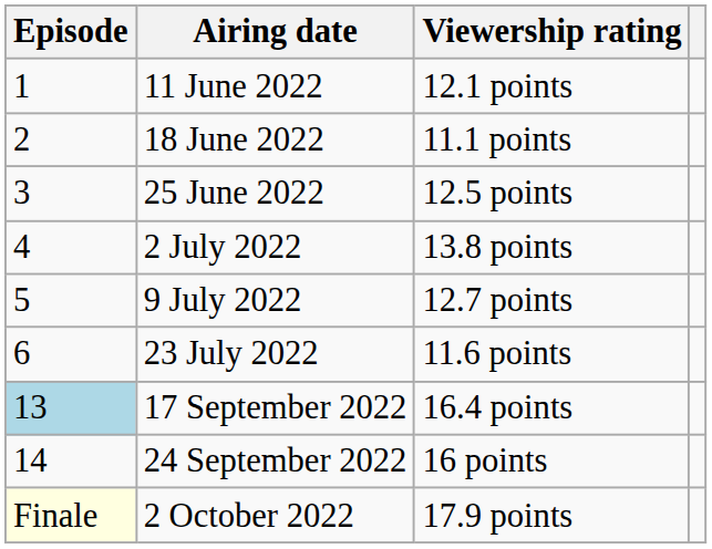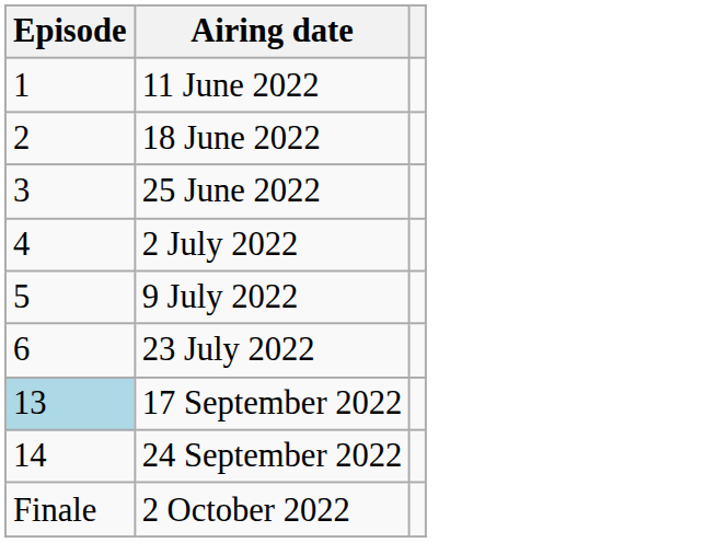- column: Viewership rating | 12.1 points | 11.1 points | 12.5 points | 13.8 points | 12.7 points | 11.6 points | 16.4 points | 16 points | 17.9 points
2 October 2022 | Episode: lightyellow background -> no background
